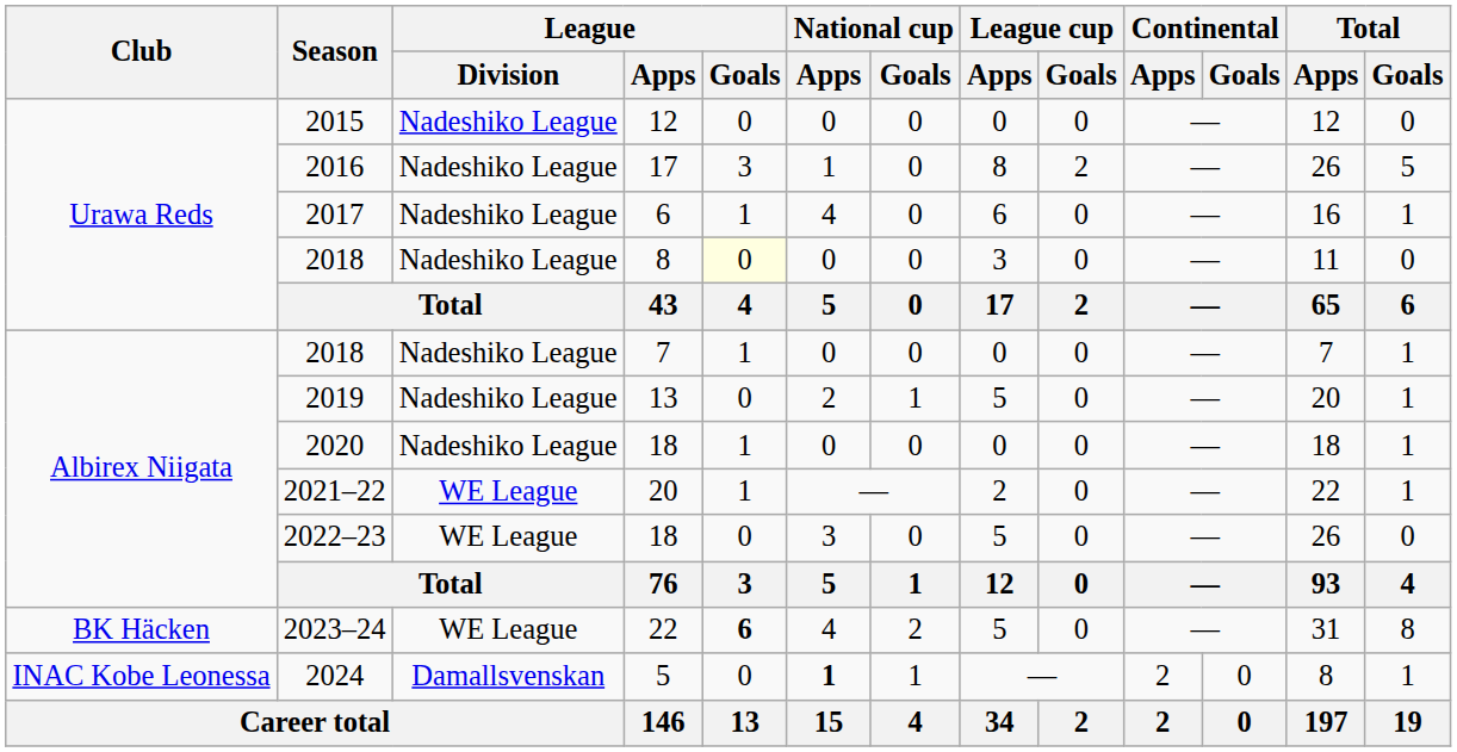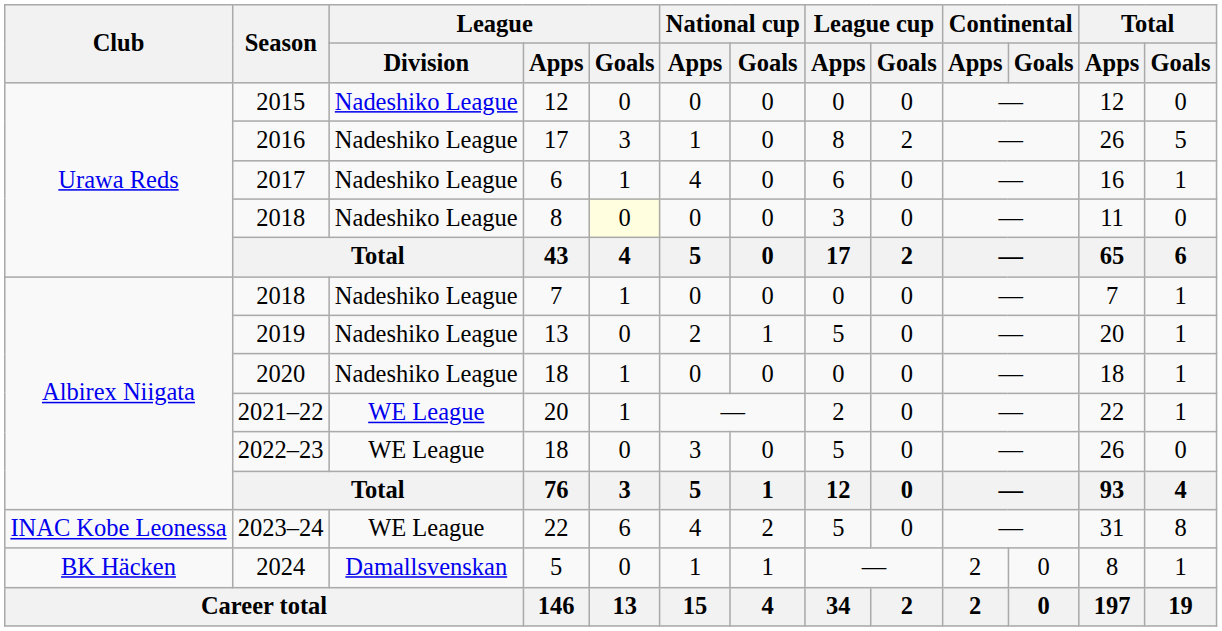2023–24 | Club: BK Häcken -> INAC Kobe Leonessa
2023–24 | League / Goals: bold -> normal
2024 | Club: INAC Kobe Leonessa -> BK Häcken
2024 | National cup / Apps: bold -> normal
